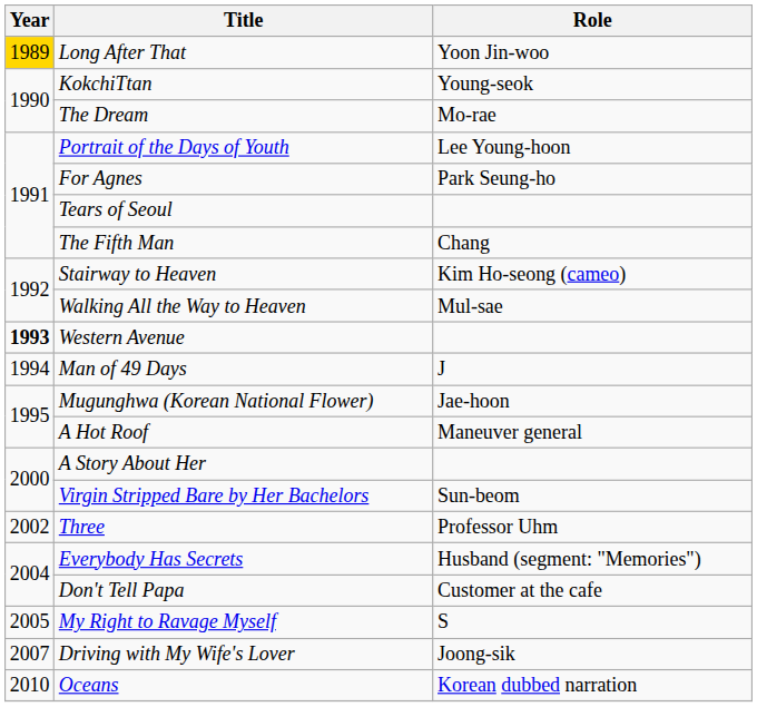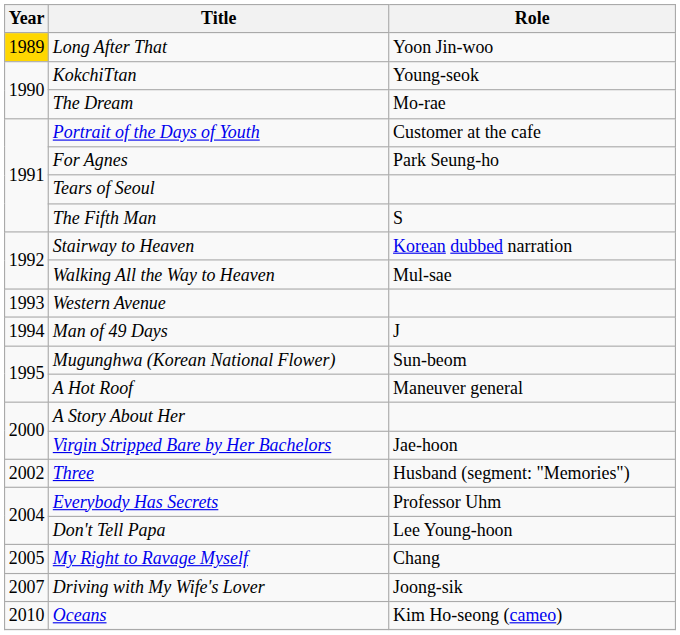Portrait of the Days of Youth | Role: Lee Young-hoon -> Customer at the cafe
The Fifth Man | Role: Chang -> S
Stairway to Heaven | Role: Kim Ho-seong (cameo) -> Korean dubbed narration
Western Avenue | Year: bold -> normal
Mugunghwa (Korean National Flower) | Role: Jae-hoon -> Sun-beom
Virgin Stripped Bare by Her Bachelors | Role: Sun-beom -> Jae-hoon
Three | Role: Professor Uhm -> Husband (segment: "Memories")
Everybody Has Secrets | Role: Husband (segment: "Memories") -> Professor Uhm
Don't Tell Papa | Role: Customer at the cafe -> Lee Young-hoon
My Right to Ravage Myself | Role: S -> Chang
Oceans | Role: Korean dubbed narration -> Kim Ho-seong (cameo)
